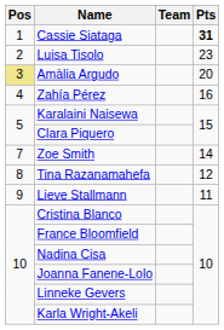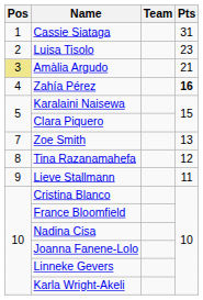Cassie Siataga | Pts: bold -> normal
Amàlia Argudo | Pts: 20 -> 21
Zahía Pérez | Pts: normal -> bold
Zoe Smith | Pts: 14 -> 13
